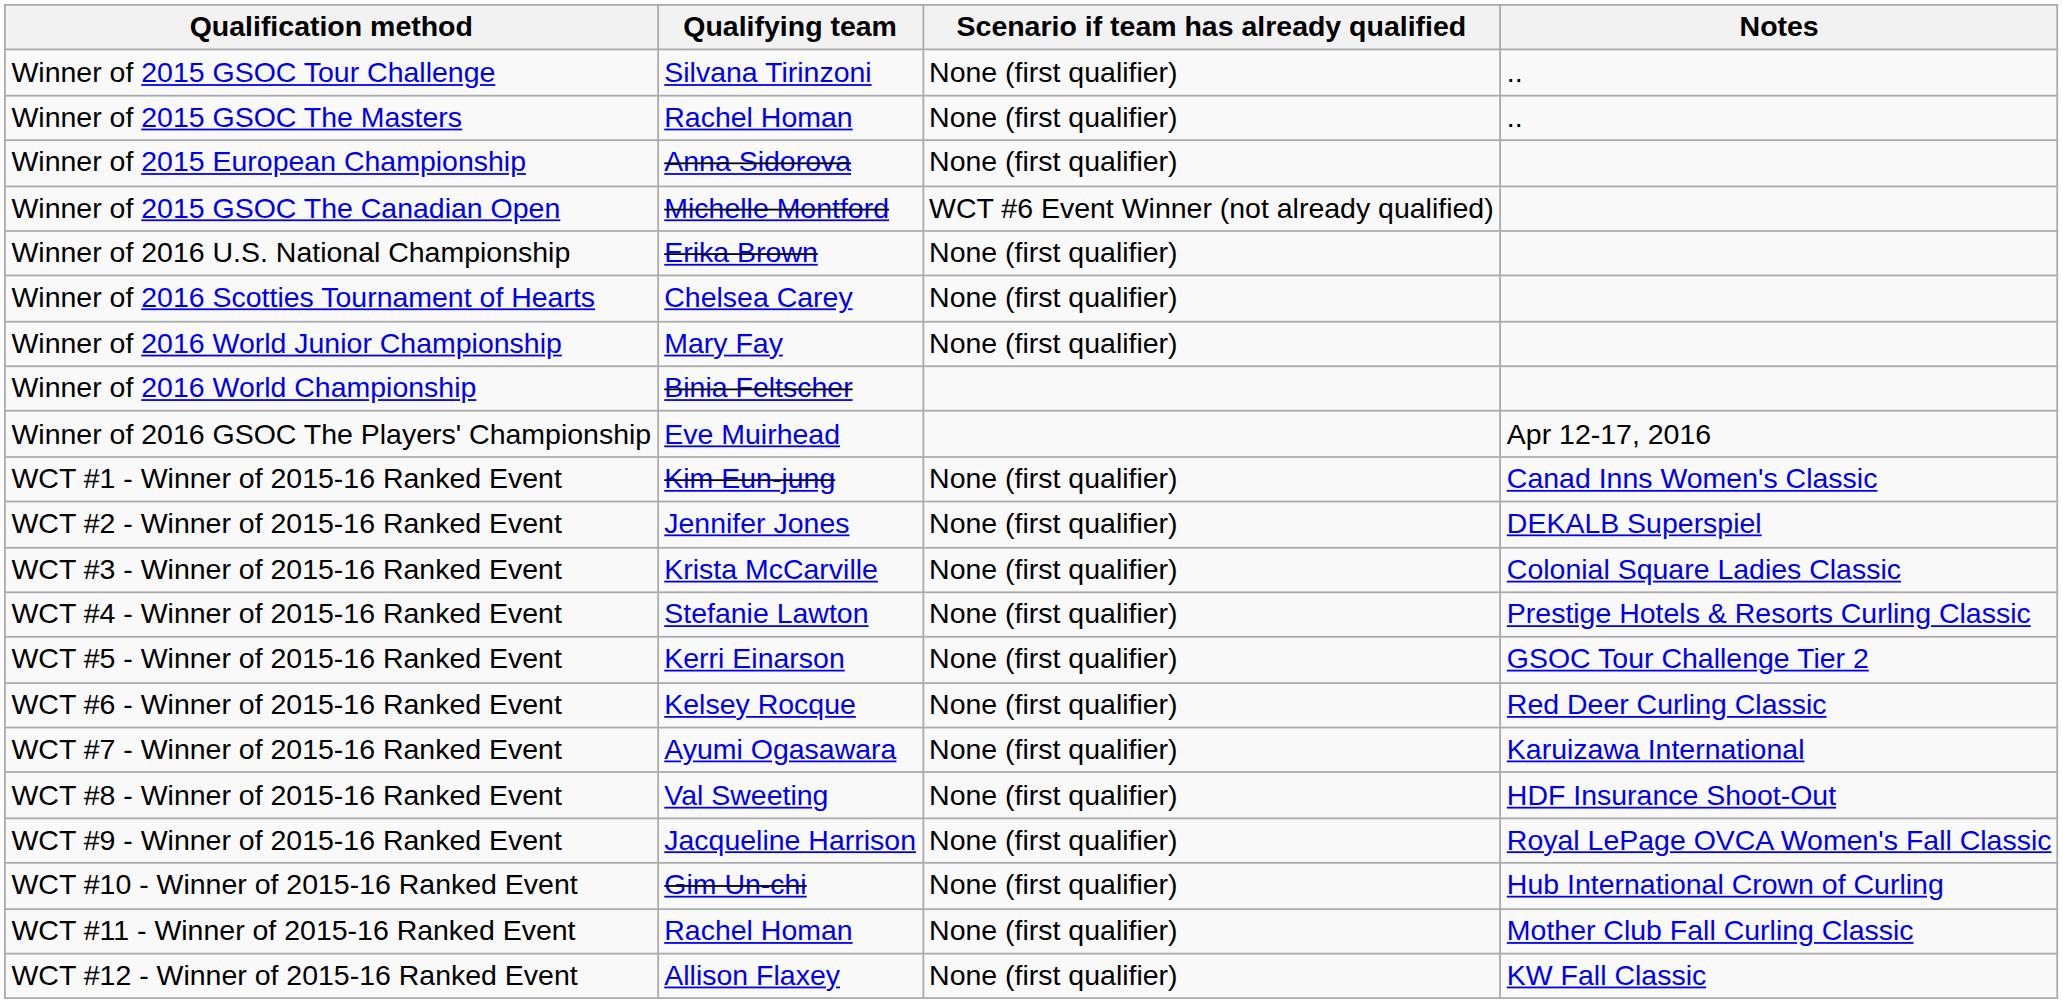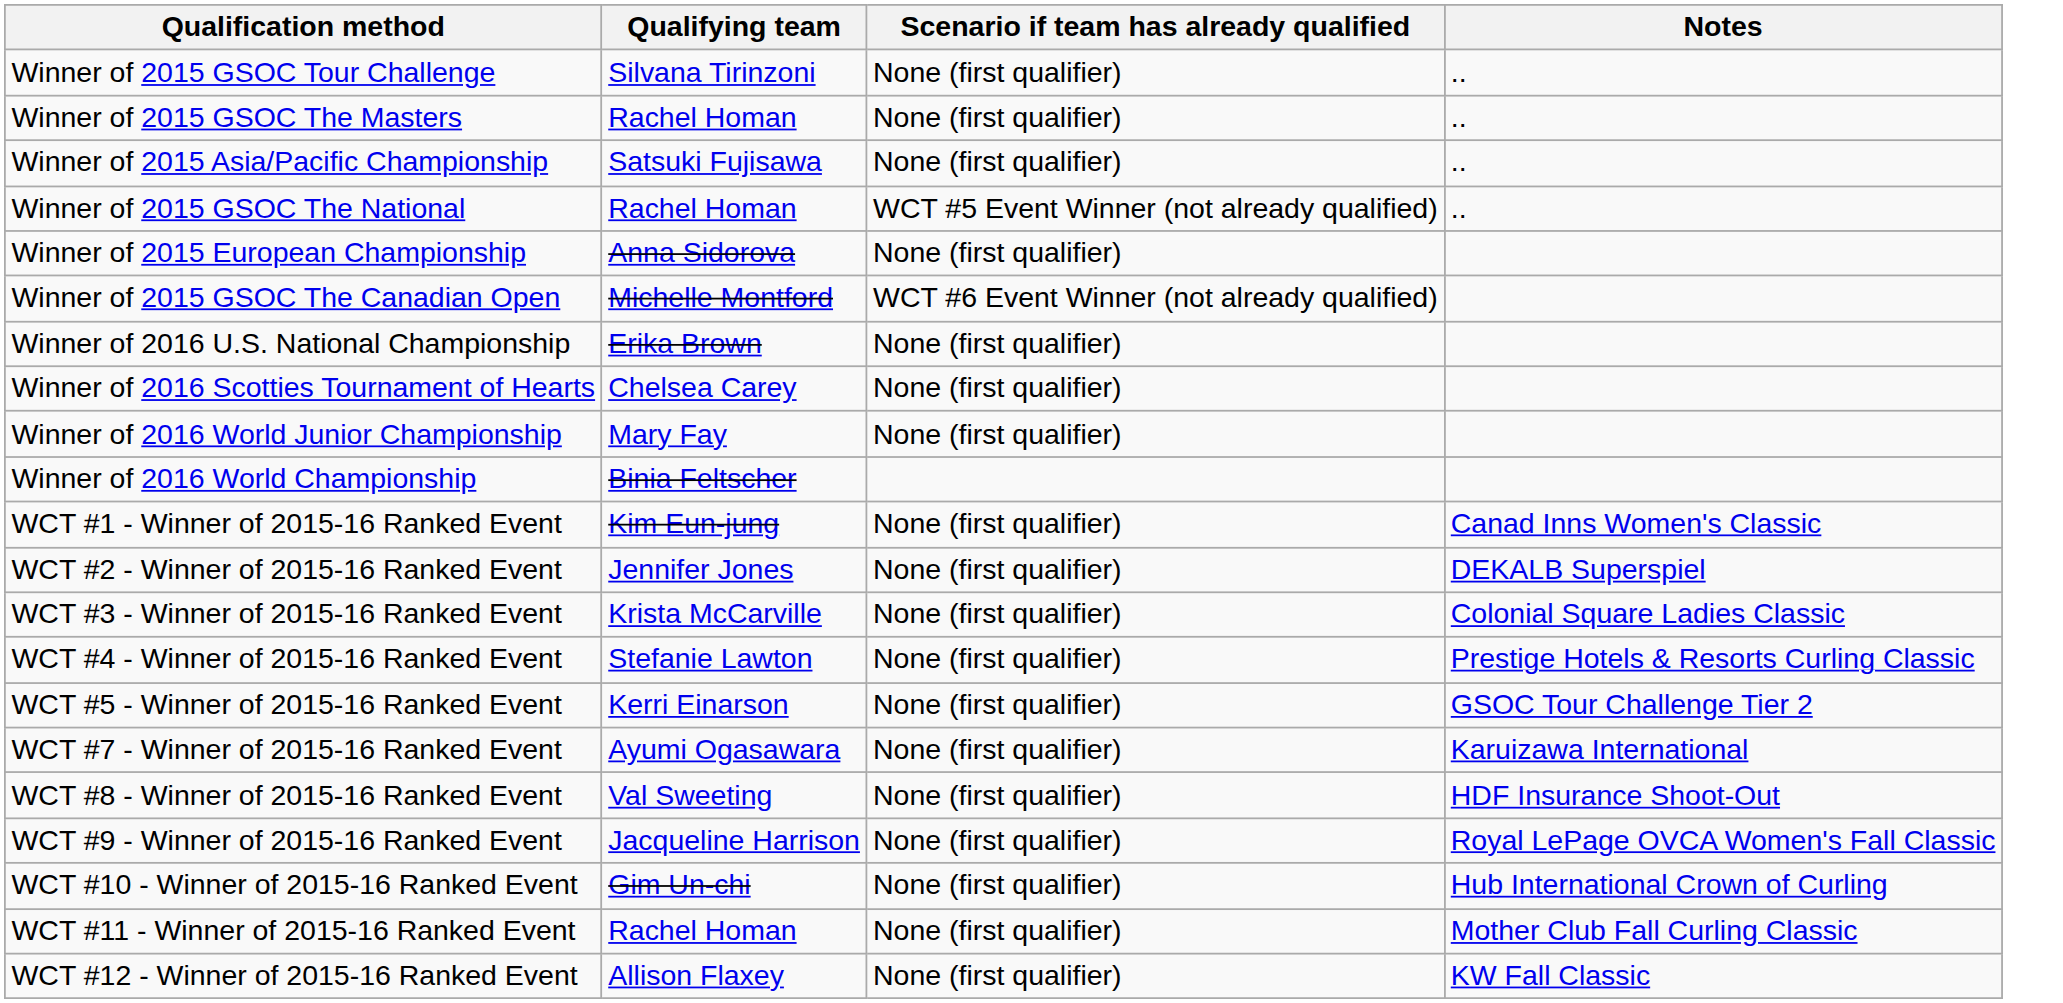+ row: Winner of 2015 Asia/Pacific Championship | Satsuki Fujisawa | None (first qualifier) | ..
+ row: Winner of 2015 GSOC The National | Rachel Homan | WCT #5 Event Winner (not already qualified) | ..
- row: Winner of 2016 GSOC The Players' Championship | Eve Muirhead | Apr 12-17, 2016
- row: WCT #6 - Winner of 2015-16 Ranked Event | Kelsey Rocque | None (first qualifier) | Red Deer Curling Classic
